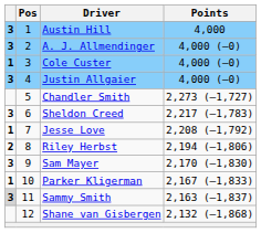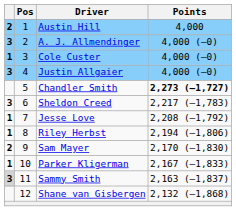Austin Hill | column 1: 3 -> 2
Chandler Smith | Points: normal -> bold
Riley Herbst | column 1: 2 -> 1
Sam Mayer | column 1: 3 -> 2
